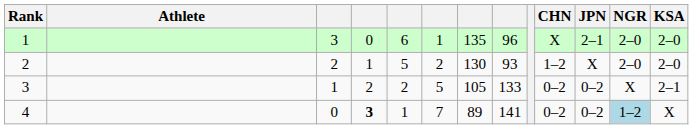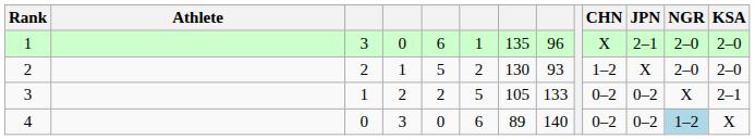4 | column 4: bold -> normal
4 | column 5: 1 -> 0
4 | column 6: 7 -> 6
4 | column 8: 141 -> 140
